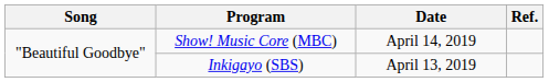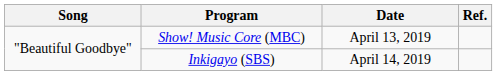Show! Music Core (MBC) | Date: April 14, 2019 -> April 13, 2019
Inkigayo (SBS) | Date: April 13, 2019 -> April 14, 2019
